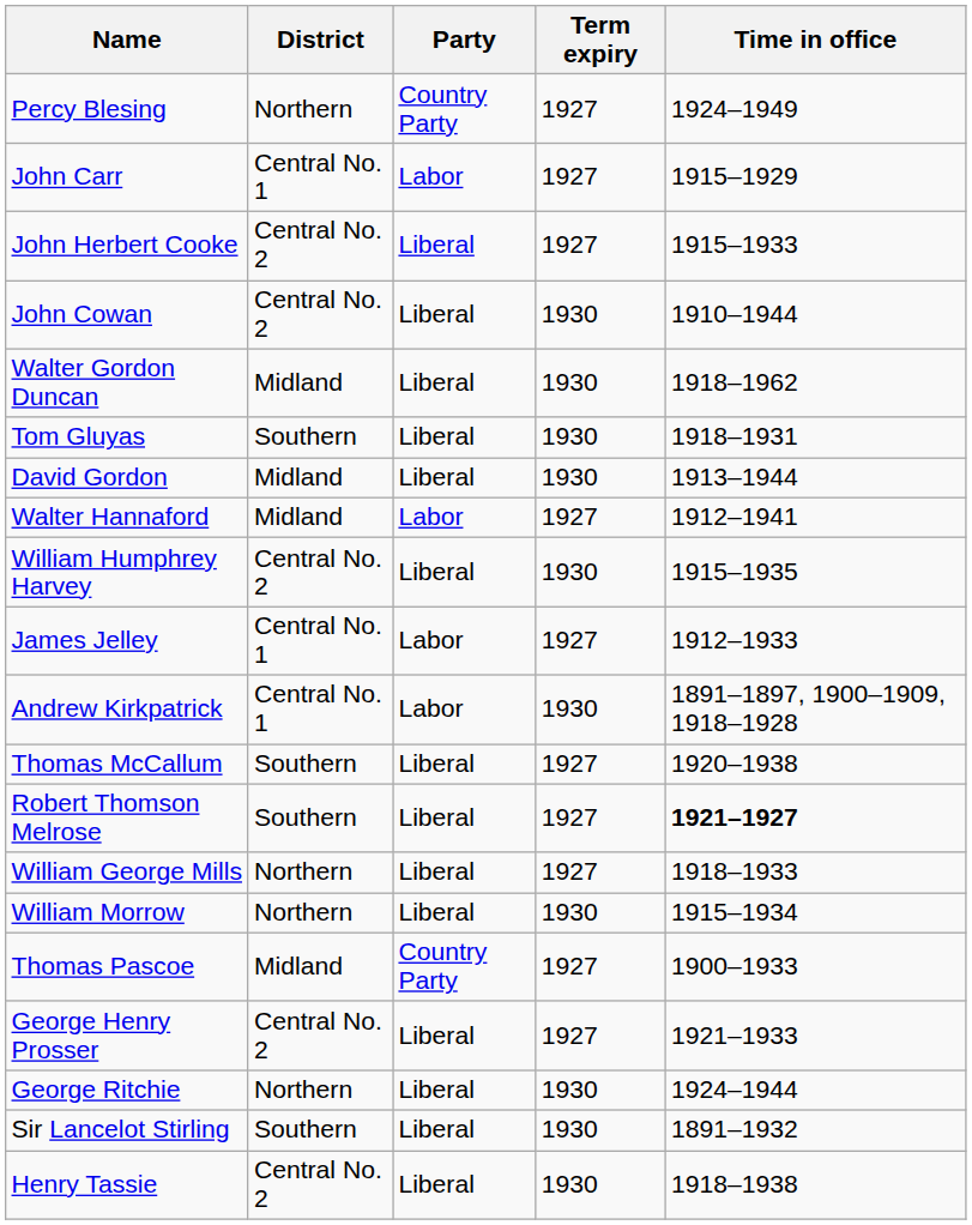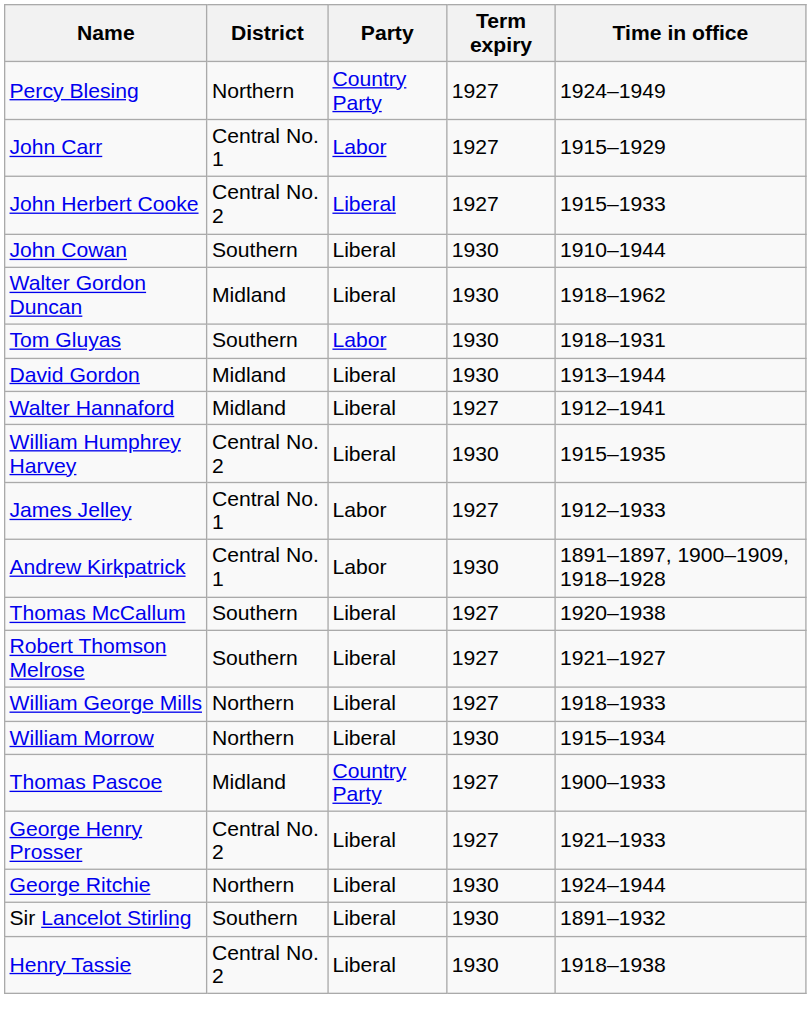John Cowan | District: Central No. 2 -> Southern
Tom Gluyas | Party: Liberal -> Labor
Walter Hannaford | Party: Labor -> Liberal
Robert Thomson Melrose | Time in office: bold -> normal
